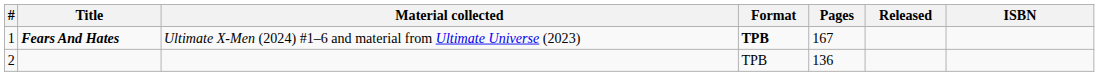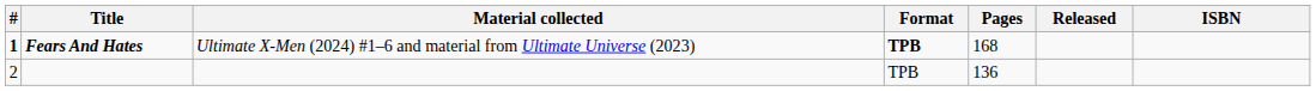Fears And Hates | #: normal -> bold
Fears And Hates | Pages: 167 -> 168
